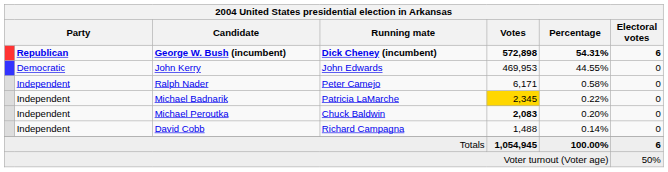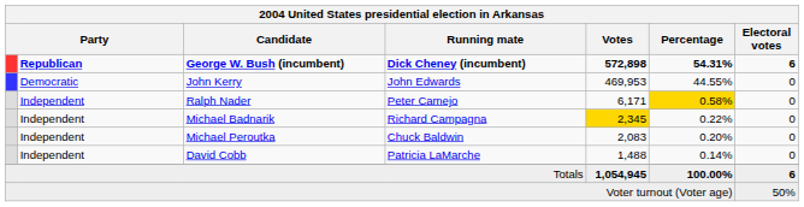Ralph Nader | Percentage: no background -> gold background
Michael Badnarik | Running mate: Patricia LaMarche -> Richard Campagna
Michael Peroutka | Votes: bold -> normal
David Cobb | Running mate: Richard Campagna -> Patricia LaMarche
